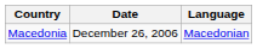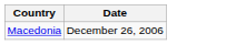- column: Language | Macedonian
